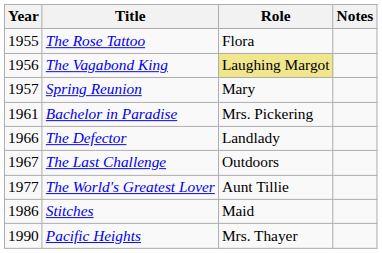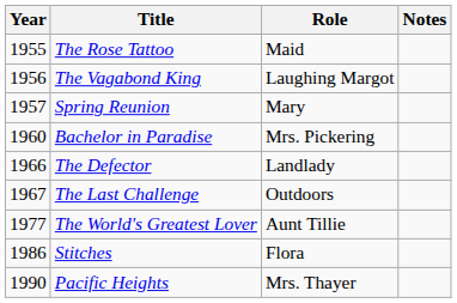The Rose Tattoo | Role: Flora -> Maid
The Vagabond King | Role: khaki background -> no background
Bachelor in Paradise | Year: 1961 -> 1960
Stitches | Role: Maid -> Flora
